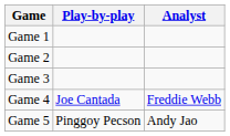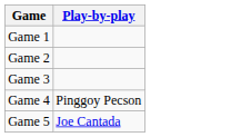- column: Analyst | Freddie Webb | Andy Jao
Game 4 | Play-by-play: Joe Cantada -> Pinggoy Pecson
Game 5 | Play-by-play: Pinggoy Pecson -> Joe Cantada
